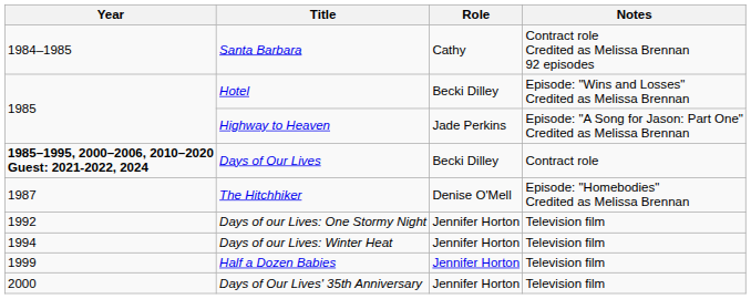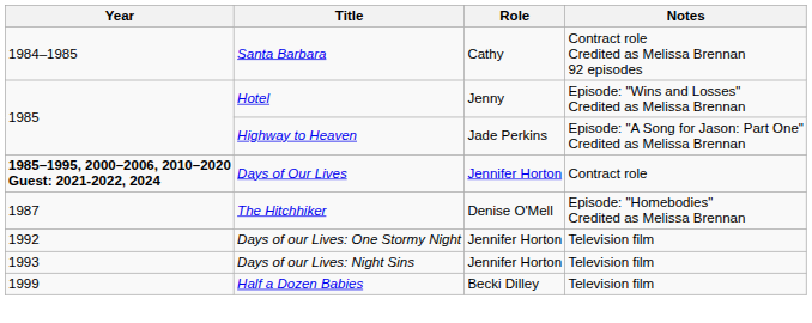Hotel | Role: Becki Dilley -> Jenny
Days of Our Lives | Role: Becki Dilley -> Jennifer Horton
+ row: 1993 | Days of our Lives: Night Sins | Jennifer Horton | Television film
- row: 1994 | Days of our Lives: Winter Heat | Jennifer Horton | Television film
Half a Dozen Babies | Role: Jennifer Horton -> Becki Dilley
- row: 2000 | Days of Our Lives' 35th Anniversary | Jennifer Horton | Television film
